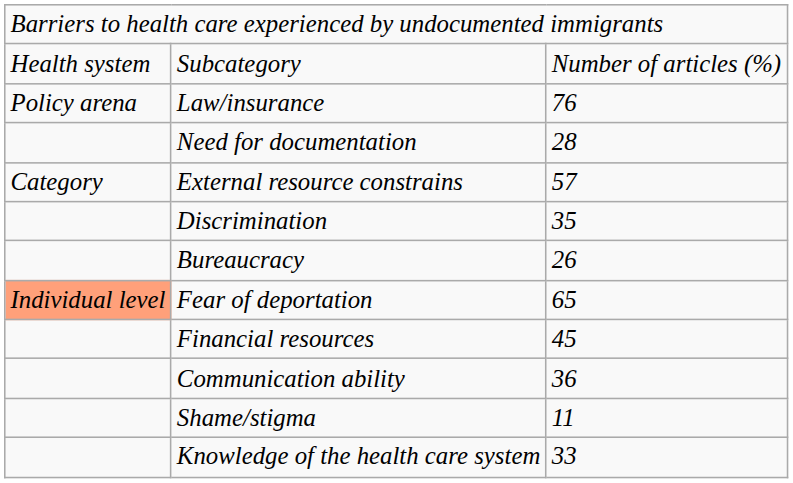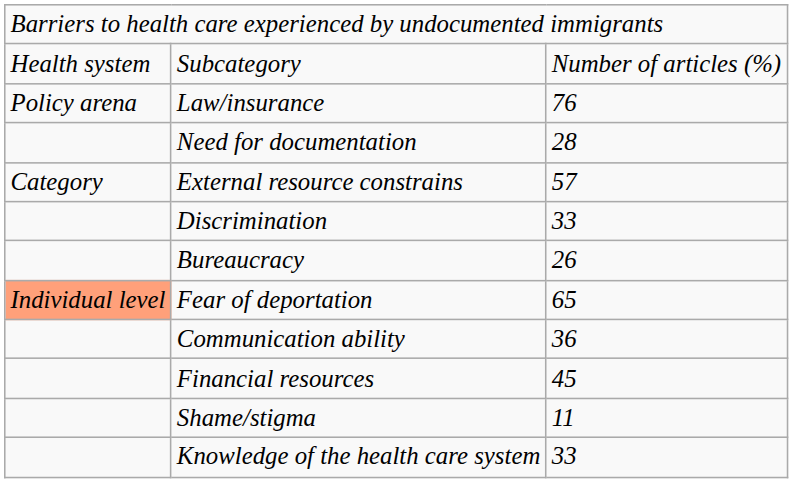Discrimination | column 3: 35 -> 33
rows swapped: Communication ability <-> Financial resources
